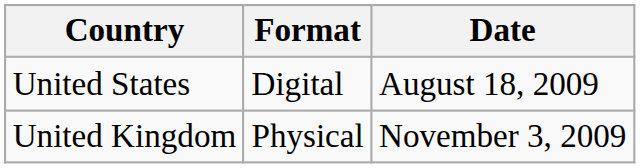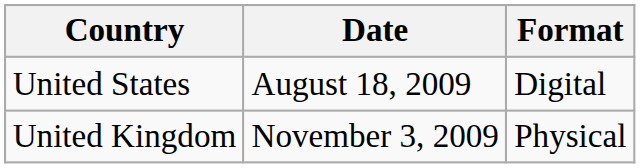columns swapped: Date <-> Format
